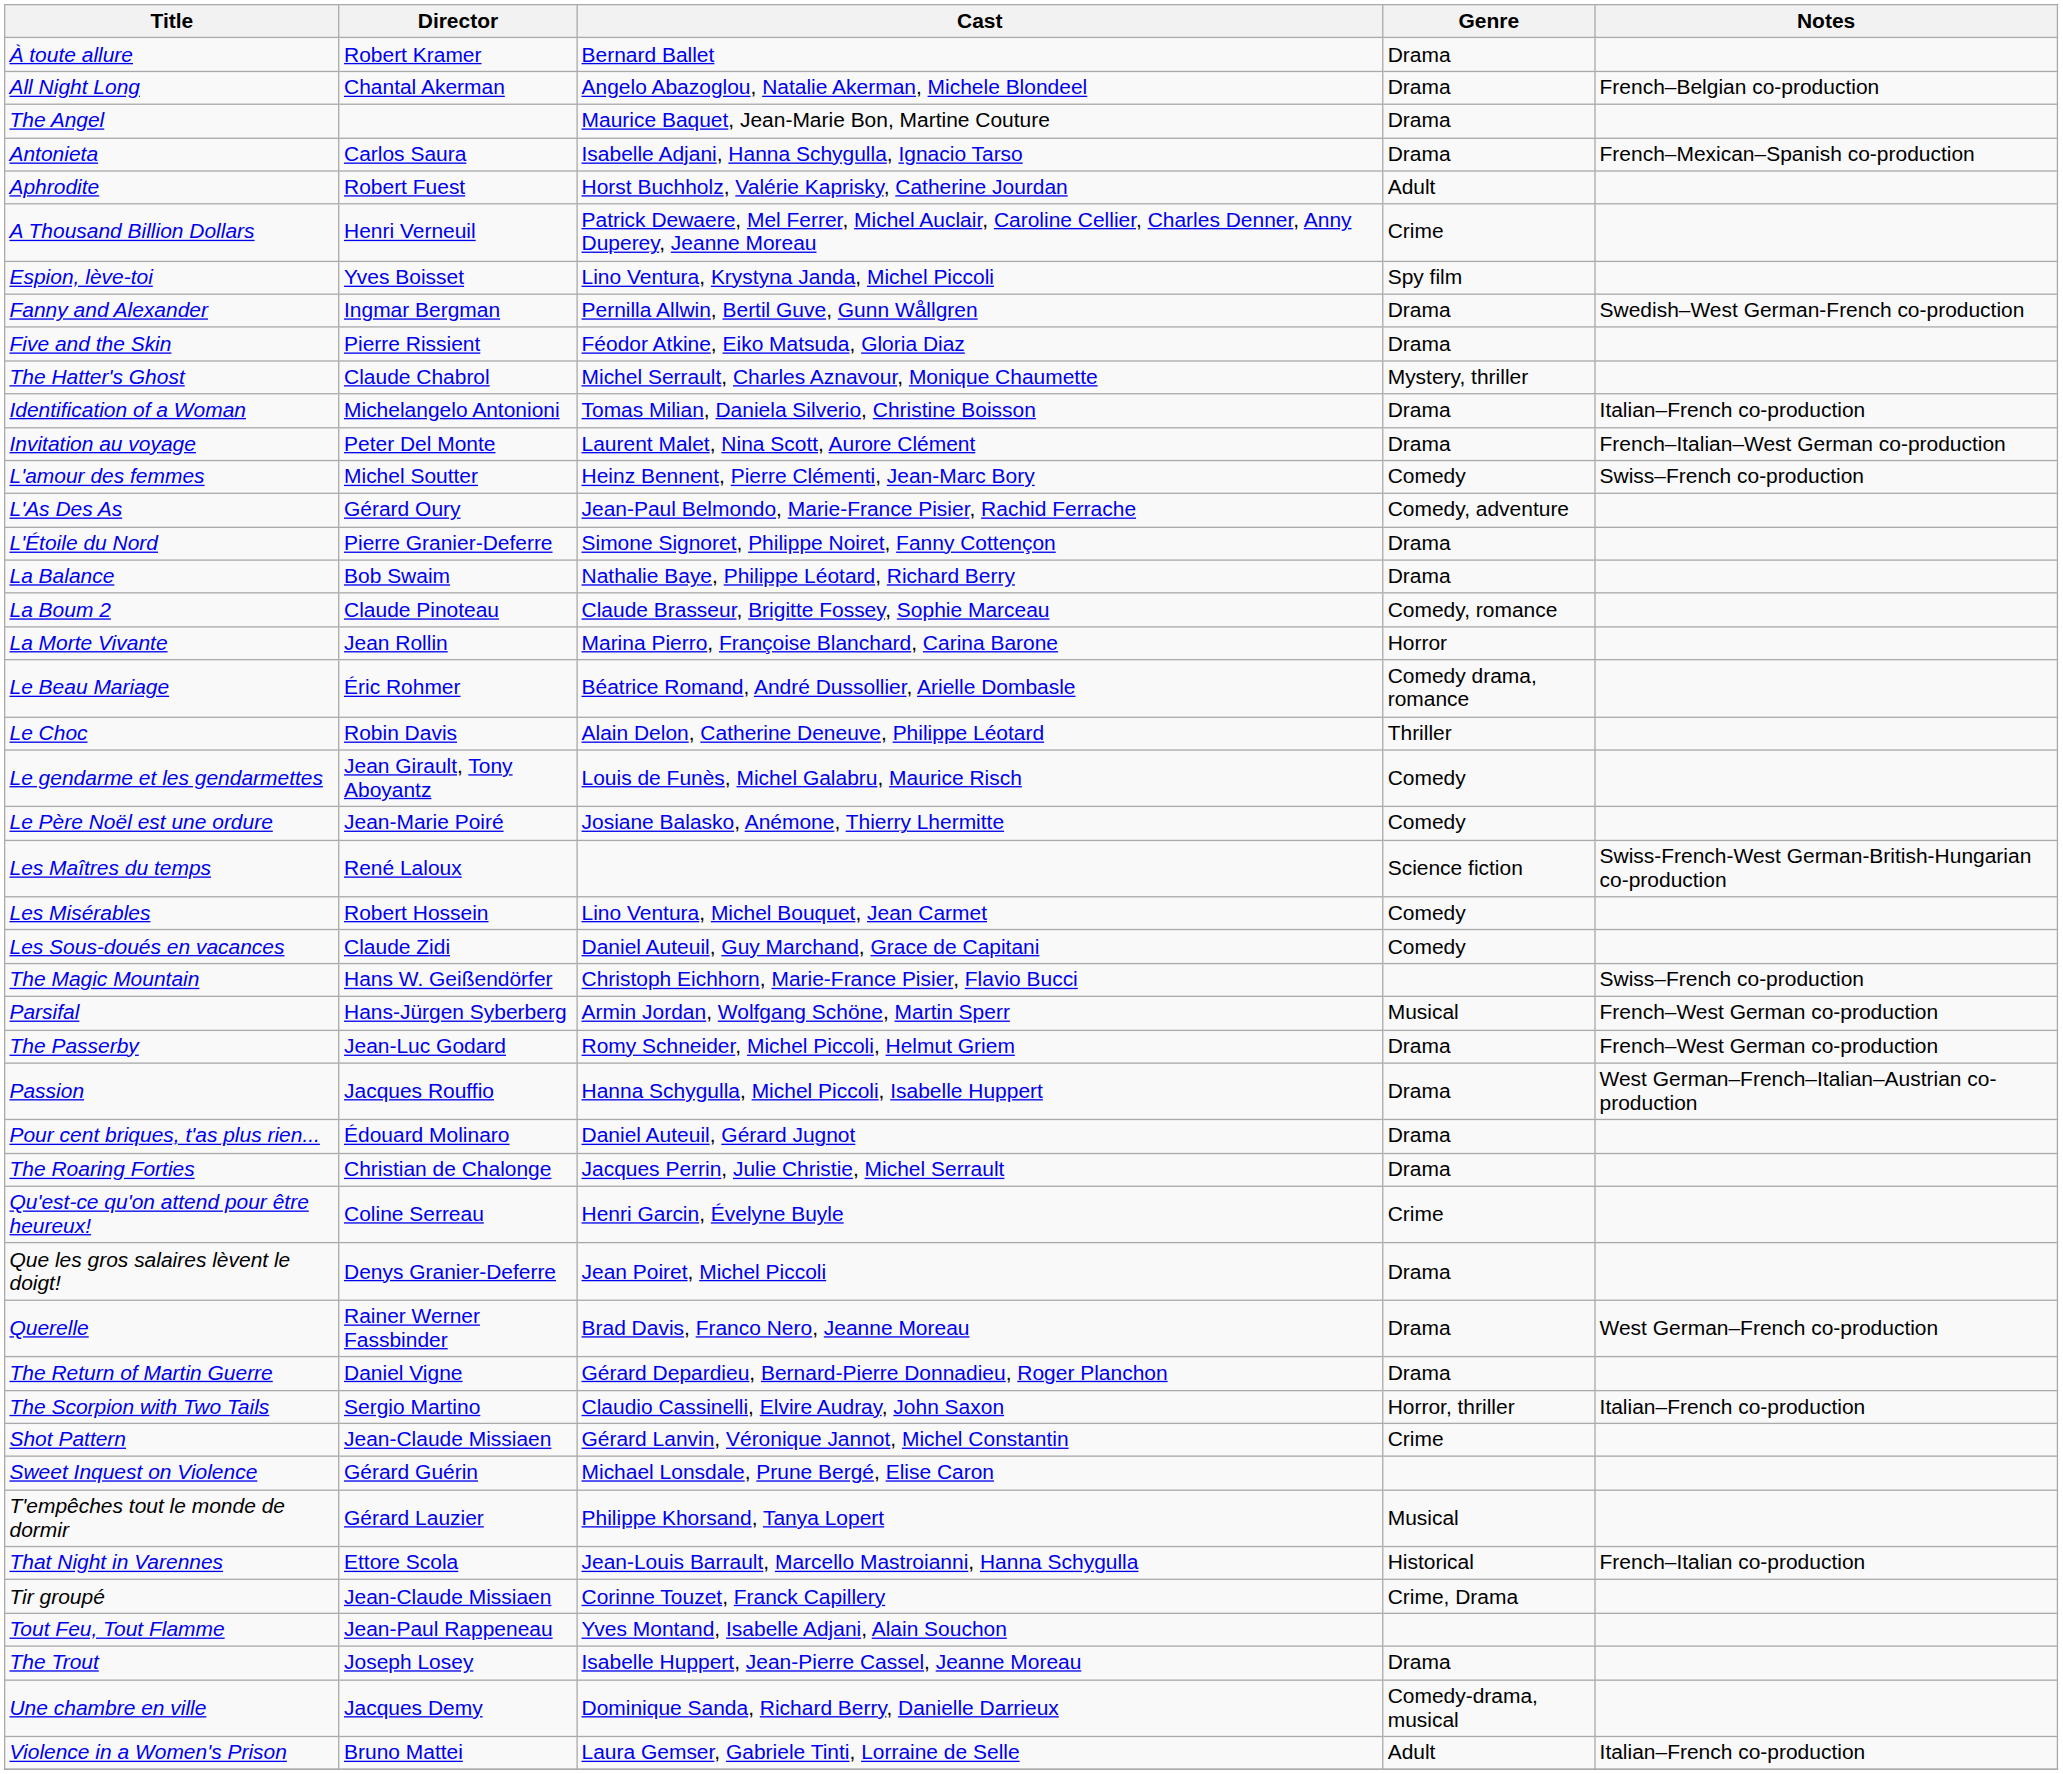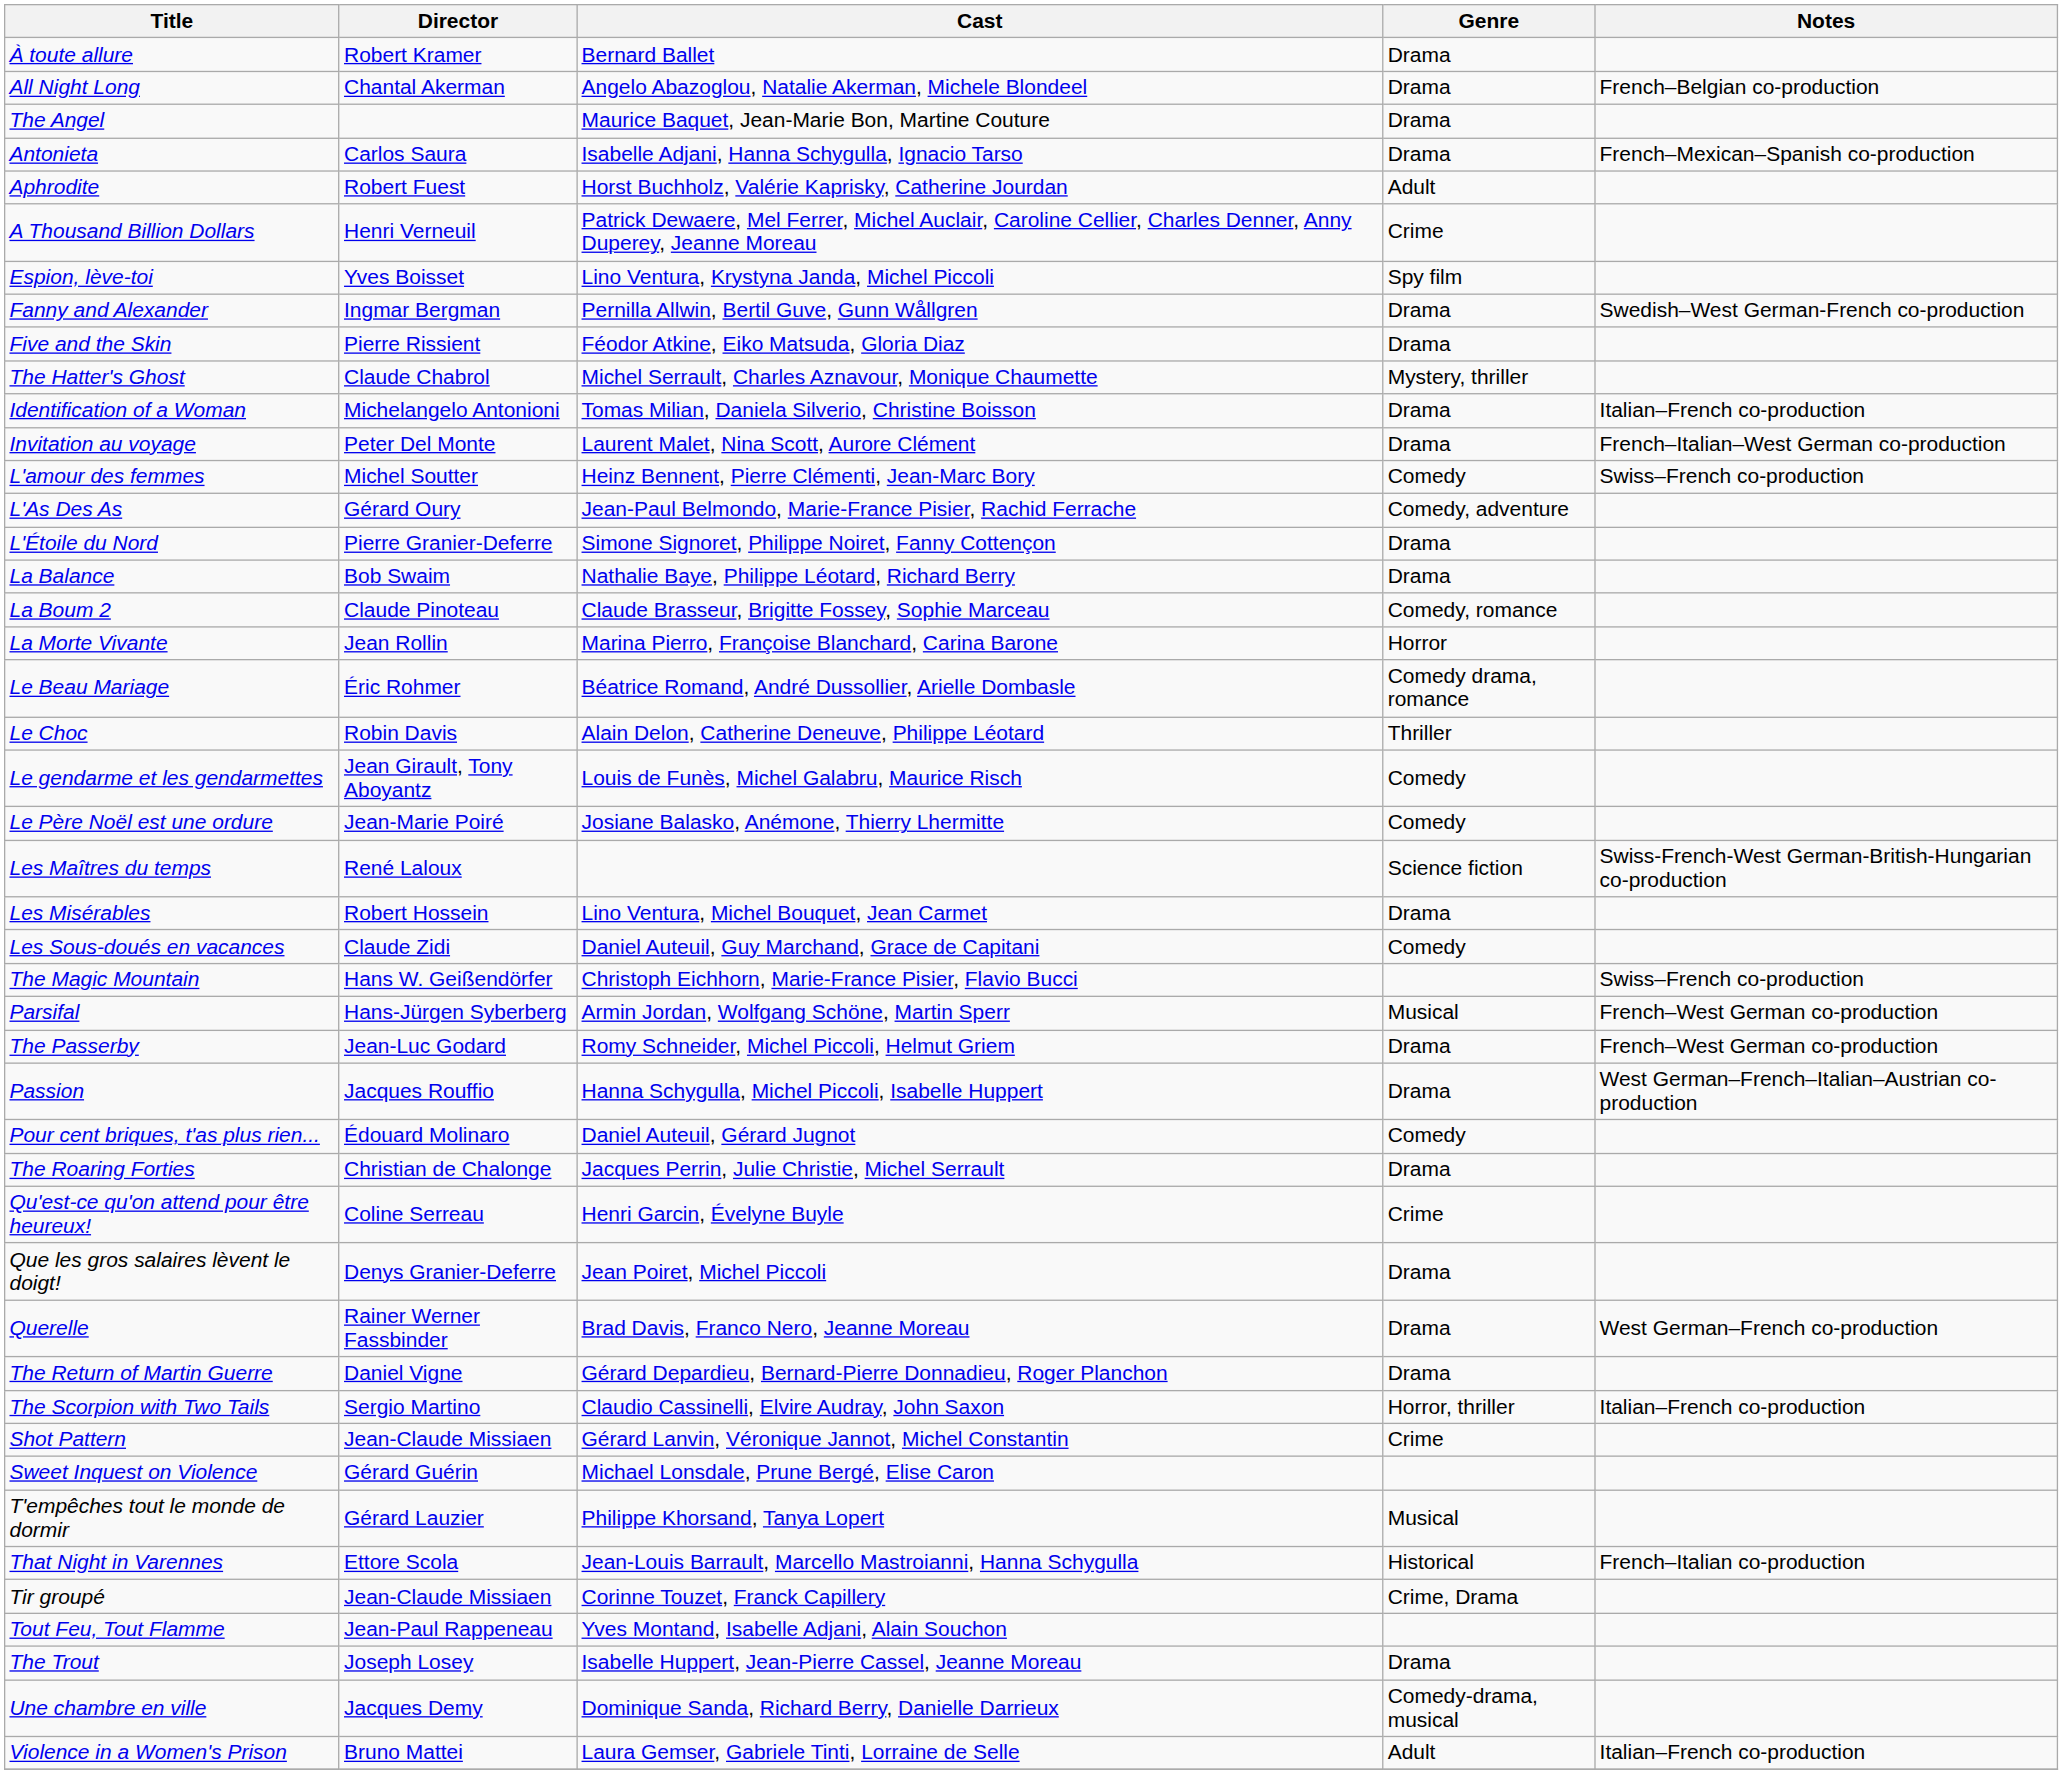Les Misérables | Genre: Comedy -> Drama
Pour cent briques, t'as plus rien... | Genre: Drama -> Comedy
